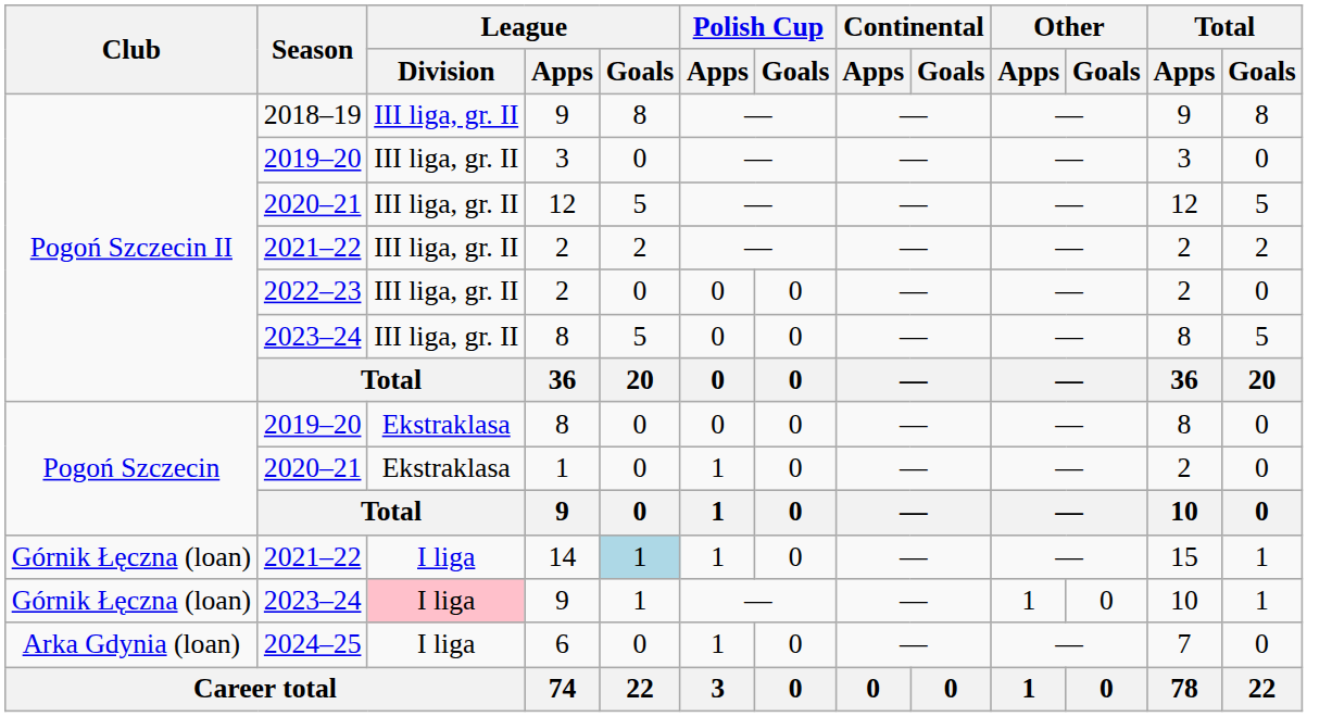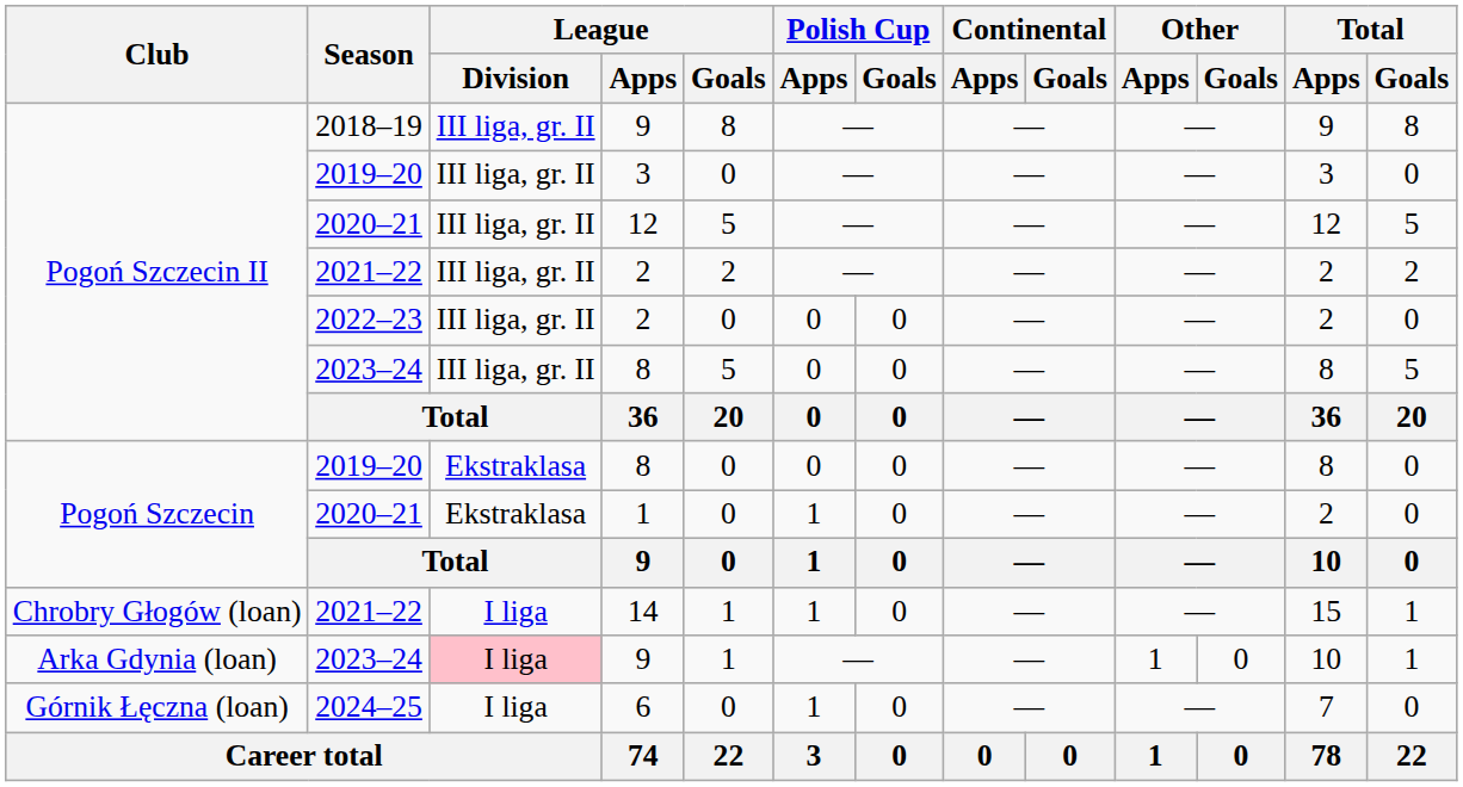14 | Club: Górnik Łęczna (loan) -> Chrobry Głogów (loan)
14 | League / Goals: lightblue background -> no background
2023–24 / 9 | Club: Górnik Łęczna (loan) -> Arka Gdynia (loan)
6 | Club: Arka Gdynia (loan) -> Górnik Łęczna (loan)
